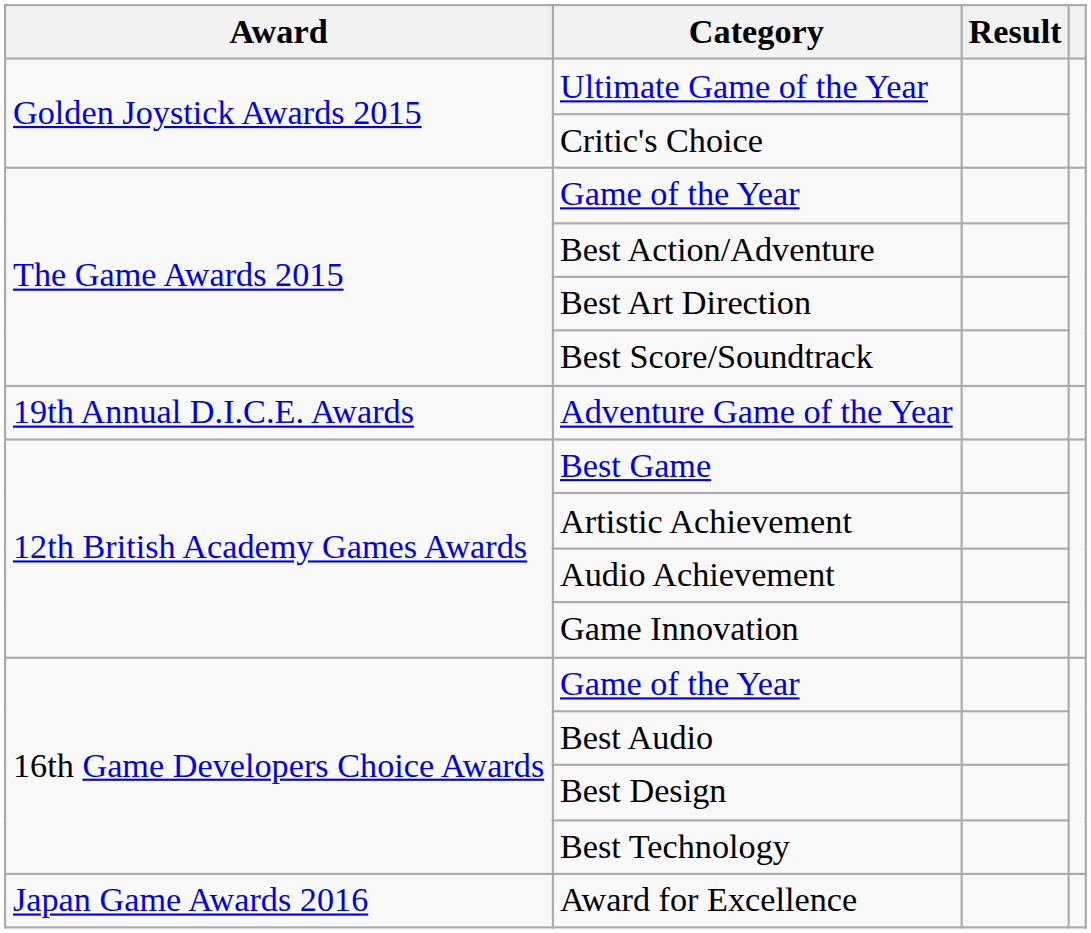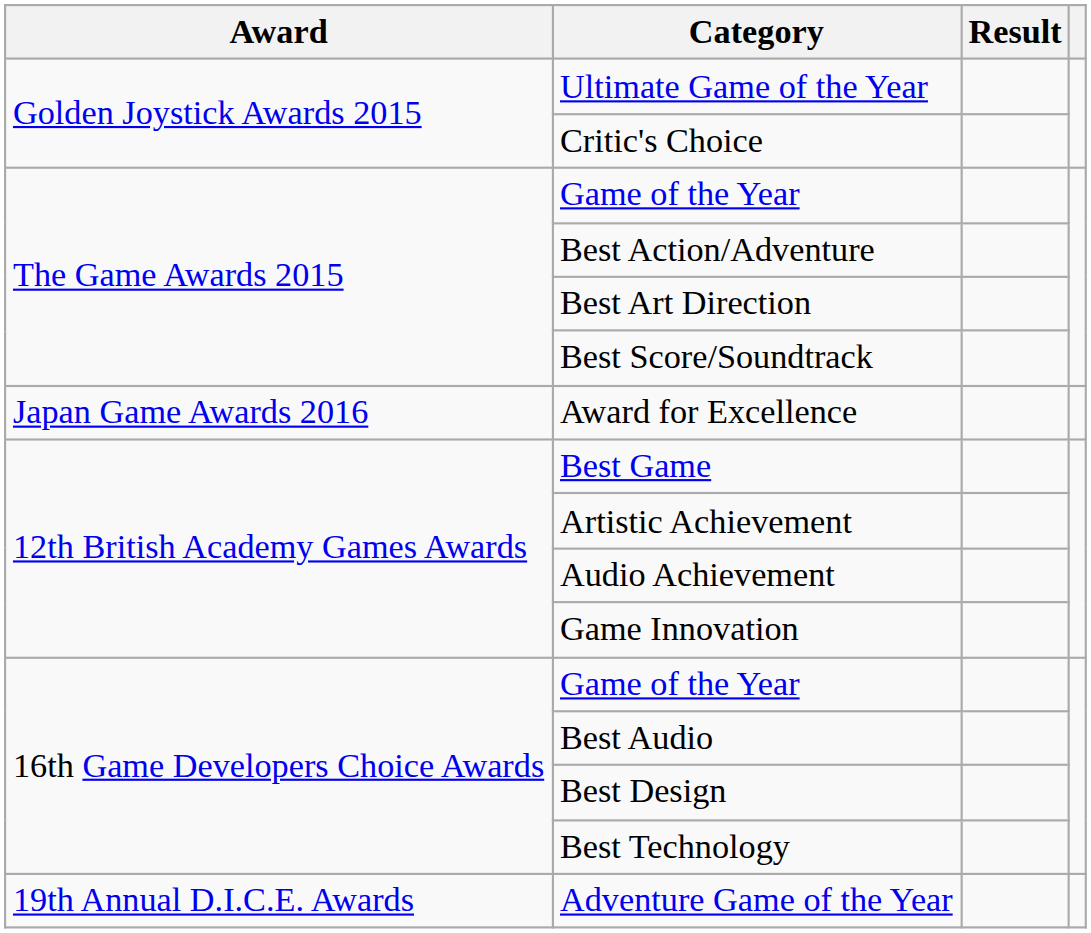rows swapped: Adventure Game of the Year <-> Award for Excellence
